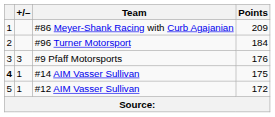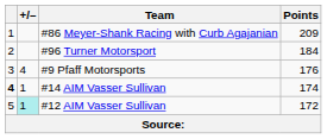#9 Pfaff Motorsports | +/–: 3 -> 4
#14 AIM Vasser Sullivan | Points: 175 -> 174
#12 AIM Vasser Sullivan | +/–: no background -> paleturquoise background
